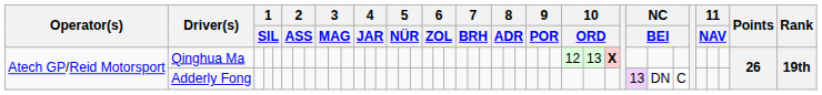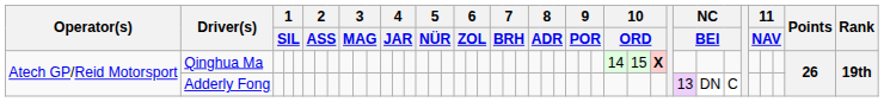Qinghua Ma | column 30: 12 -> 14
Qinghua Ma | column 31: 13 -> 15
